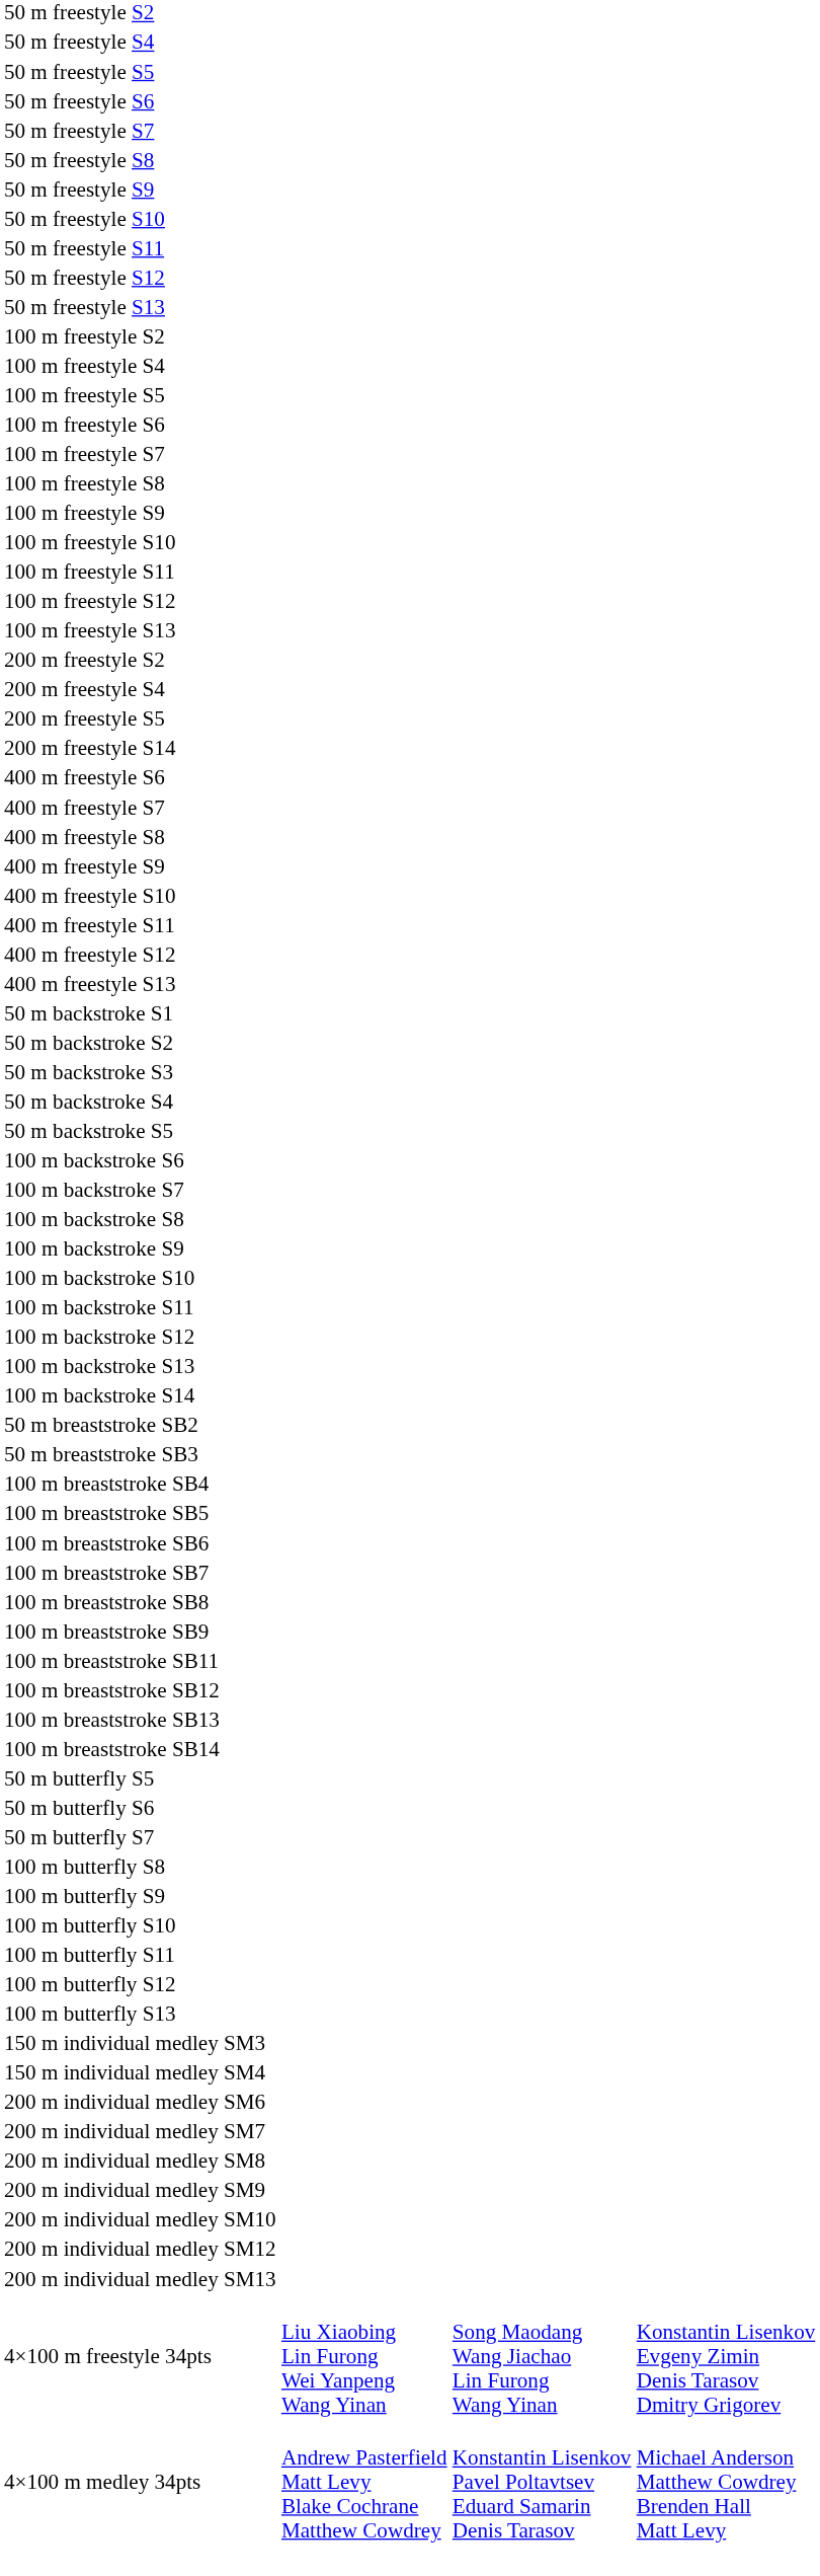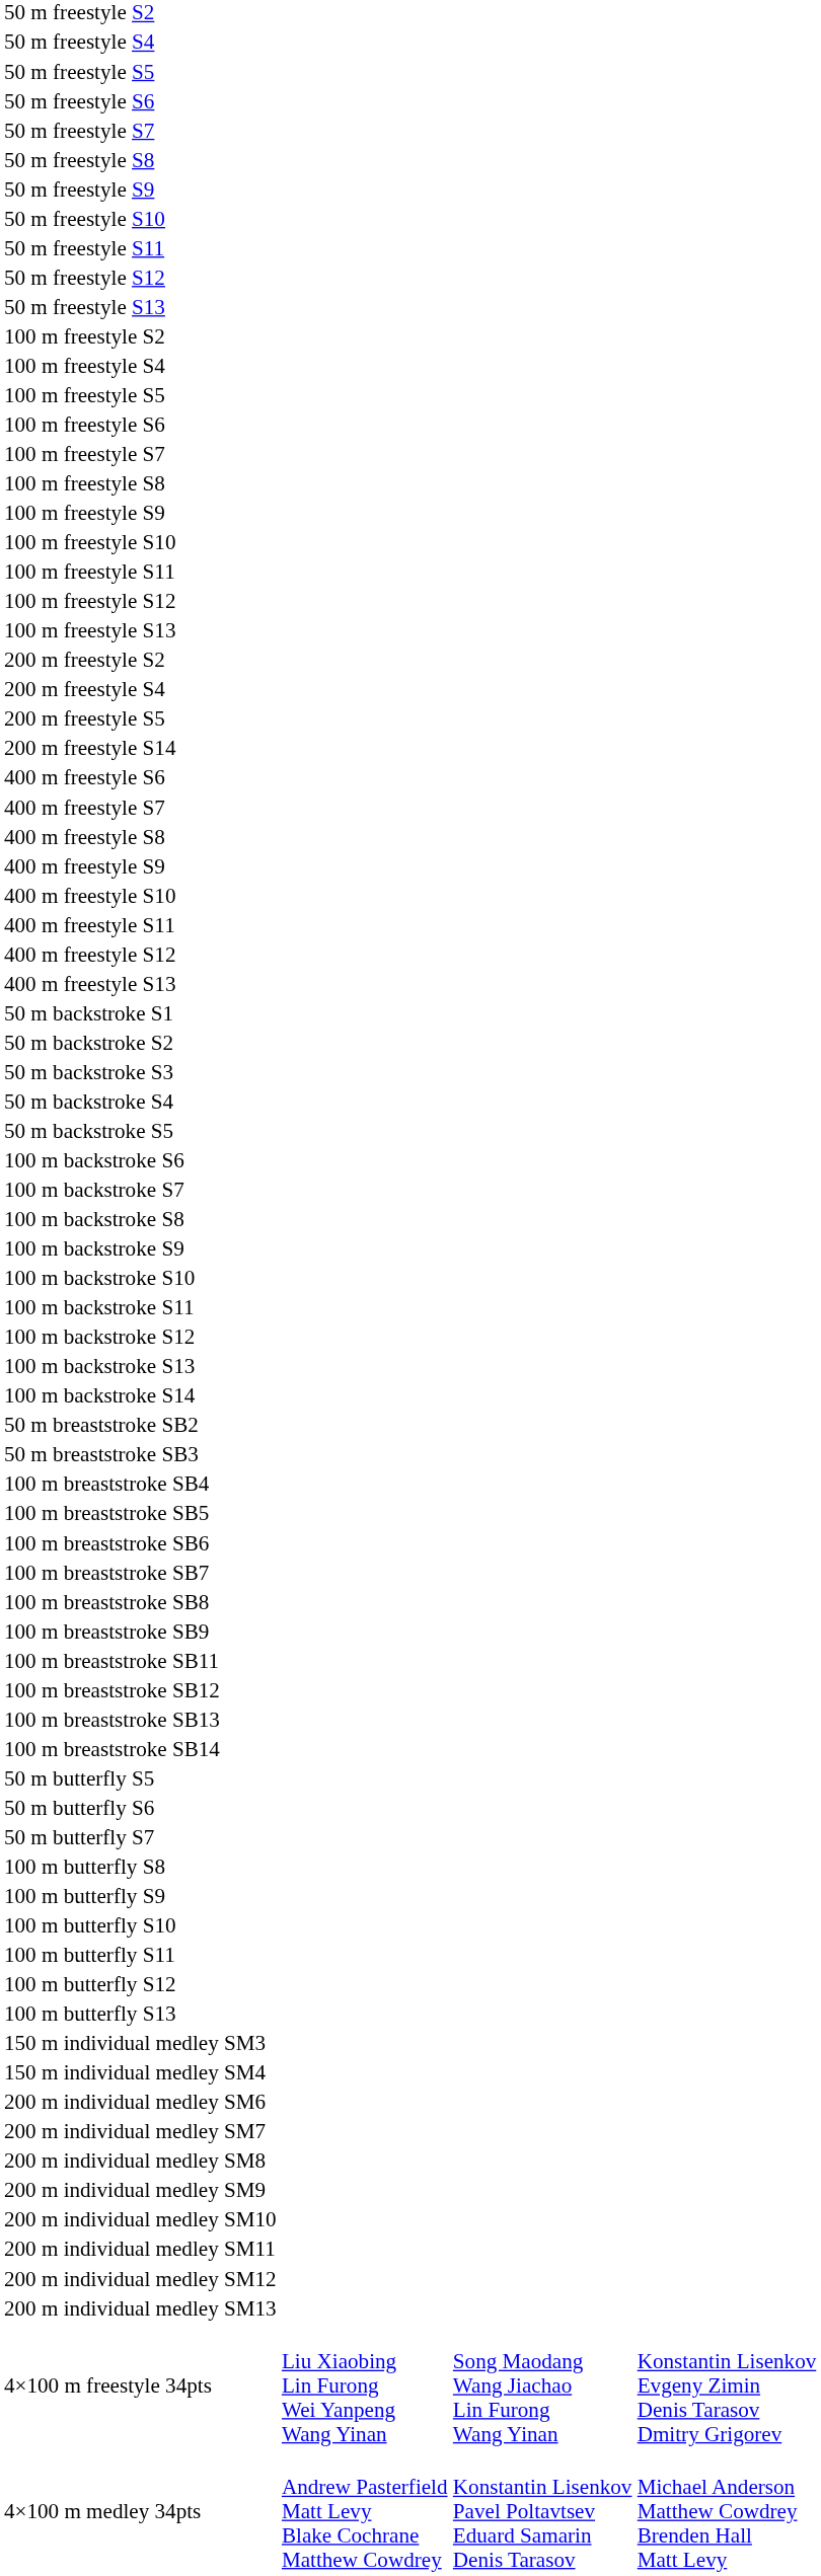+ row: 200 m individual medley SM11
